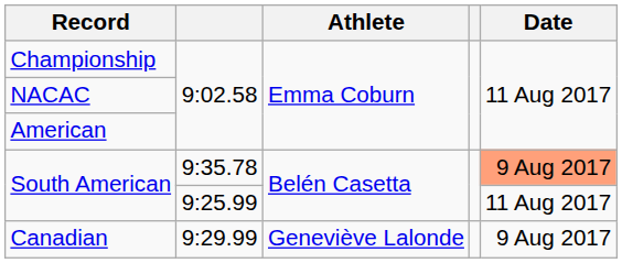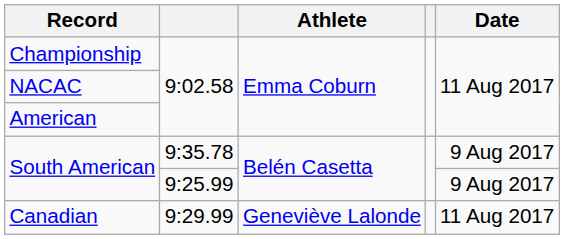South American / 9:35.78 | Date: lightsalmon background -> no background
South American / 9:25.99 | Date: 11 Aug 2017 -> 9 Aug 2017
Canadian | Date: 9 Aug 2017 -> 11 Aug 2017
